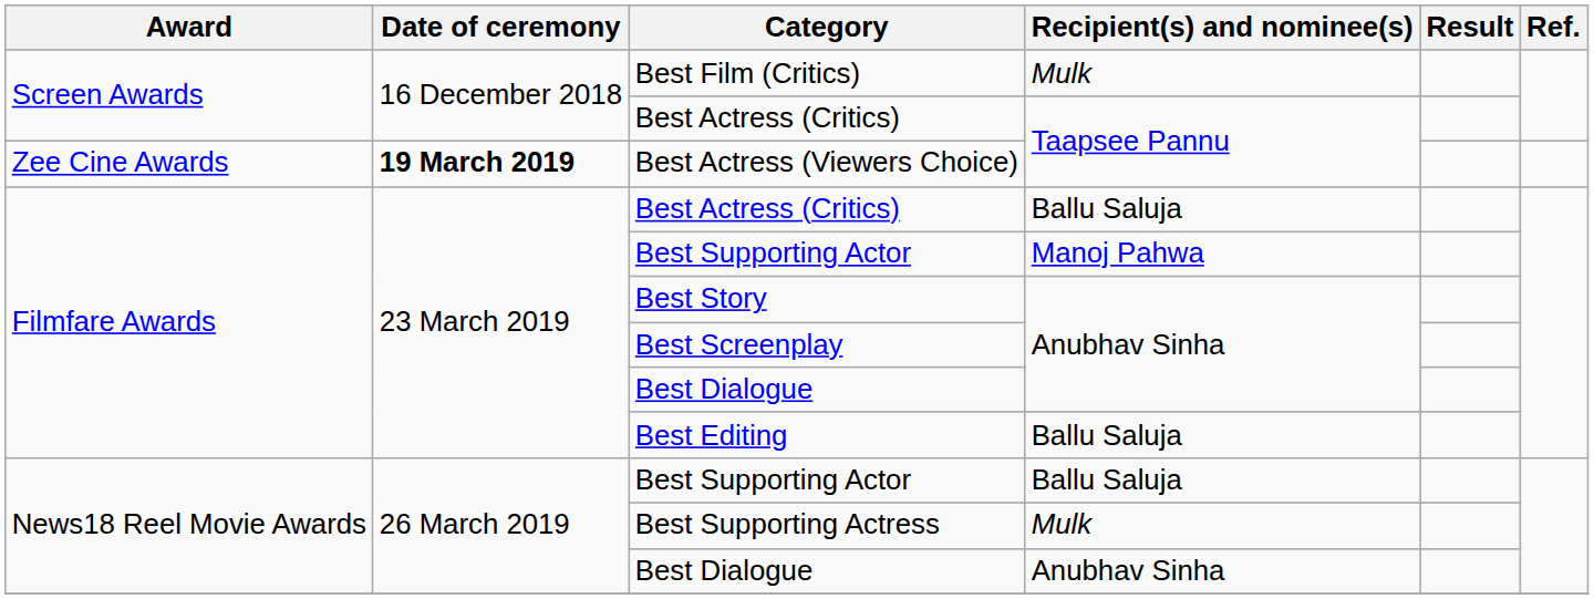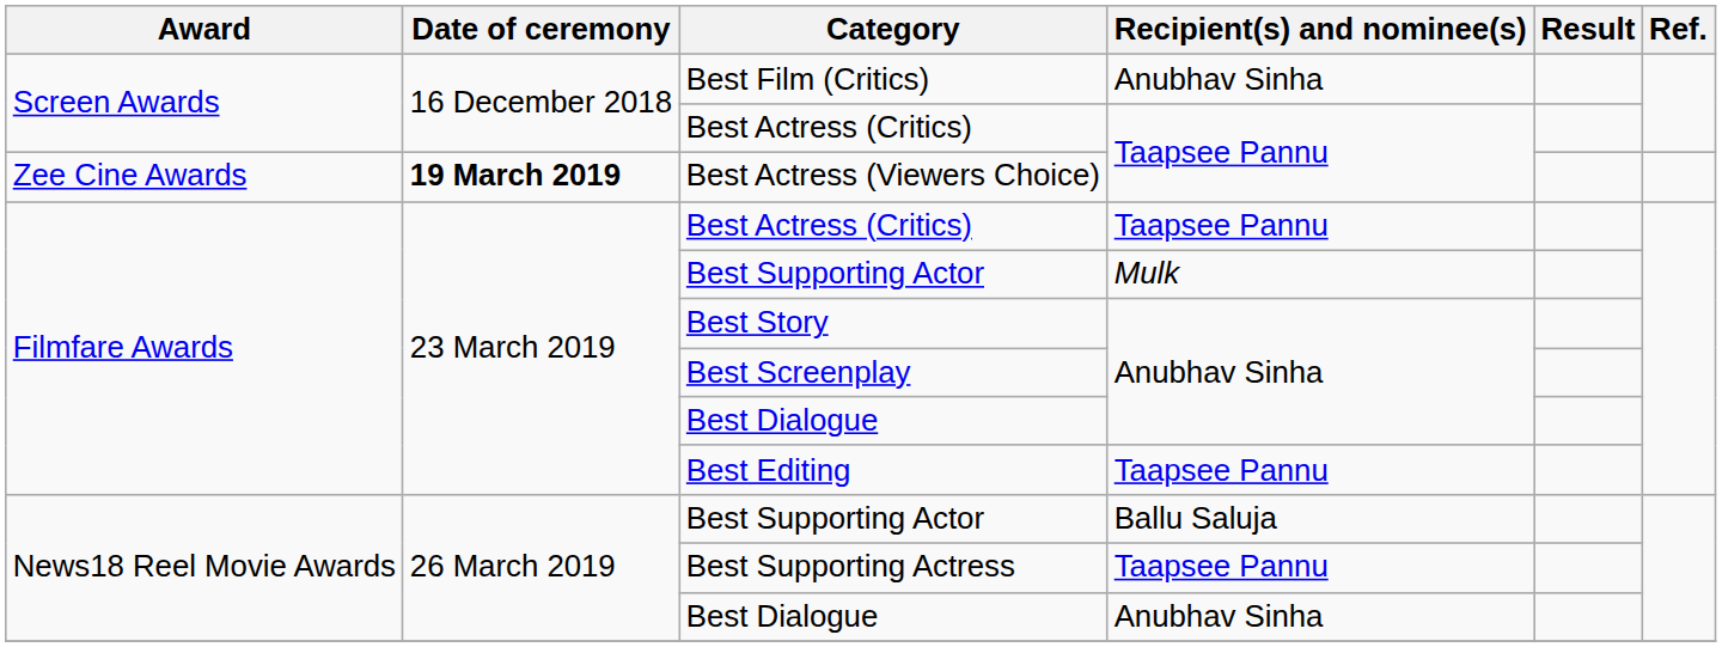Best Film (Critics) | Recipient(s) and nominee(s): Mulk -> Anubhav Sinha
Filmfare Awards / Best Actress (Critics) | Recipient(s) and nominee(s): Ballu Saluja -> Taapsee Pannu
Filmfare Awards / Best Supporting Actor | Recipient(s) and nominee(s): Manoj Pahwa -> Mulk
Best Editing | Recipient(s) and nominee(s): Ballu Saluja -> Taapsee Pannu
Best Supporting Actress | Recipient(s) and nominee(s): Mulk -> Taapsee Pannu
